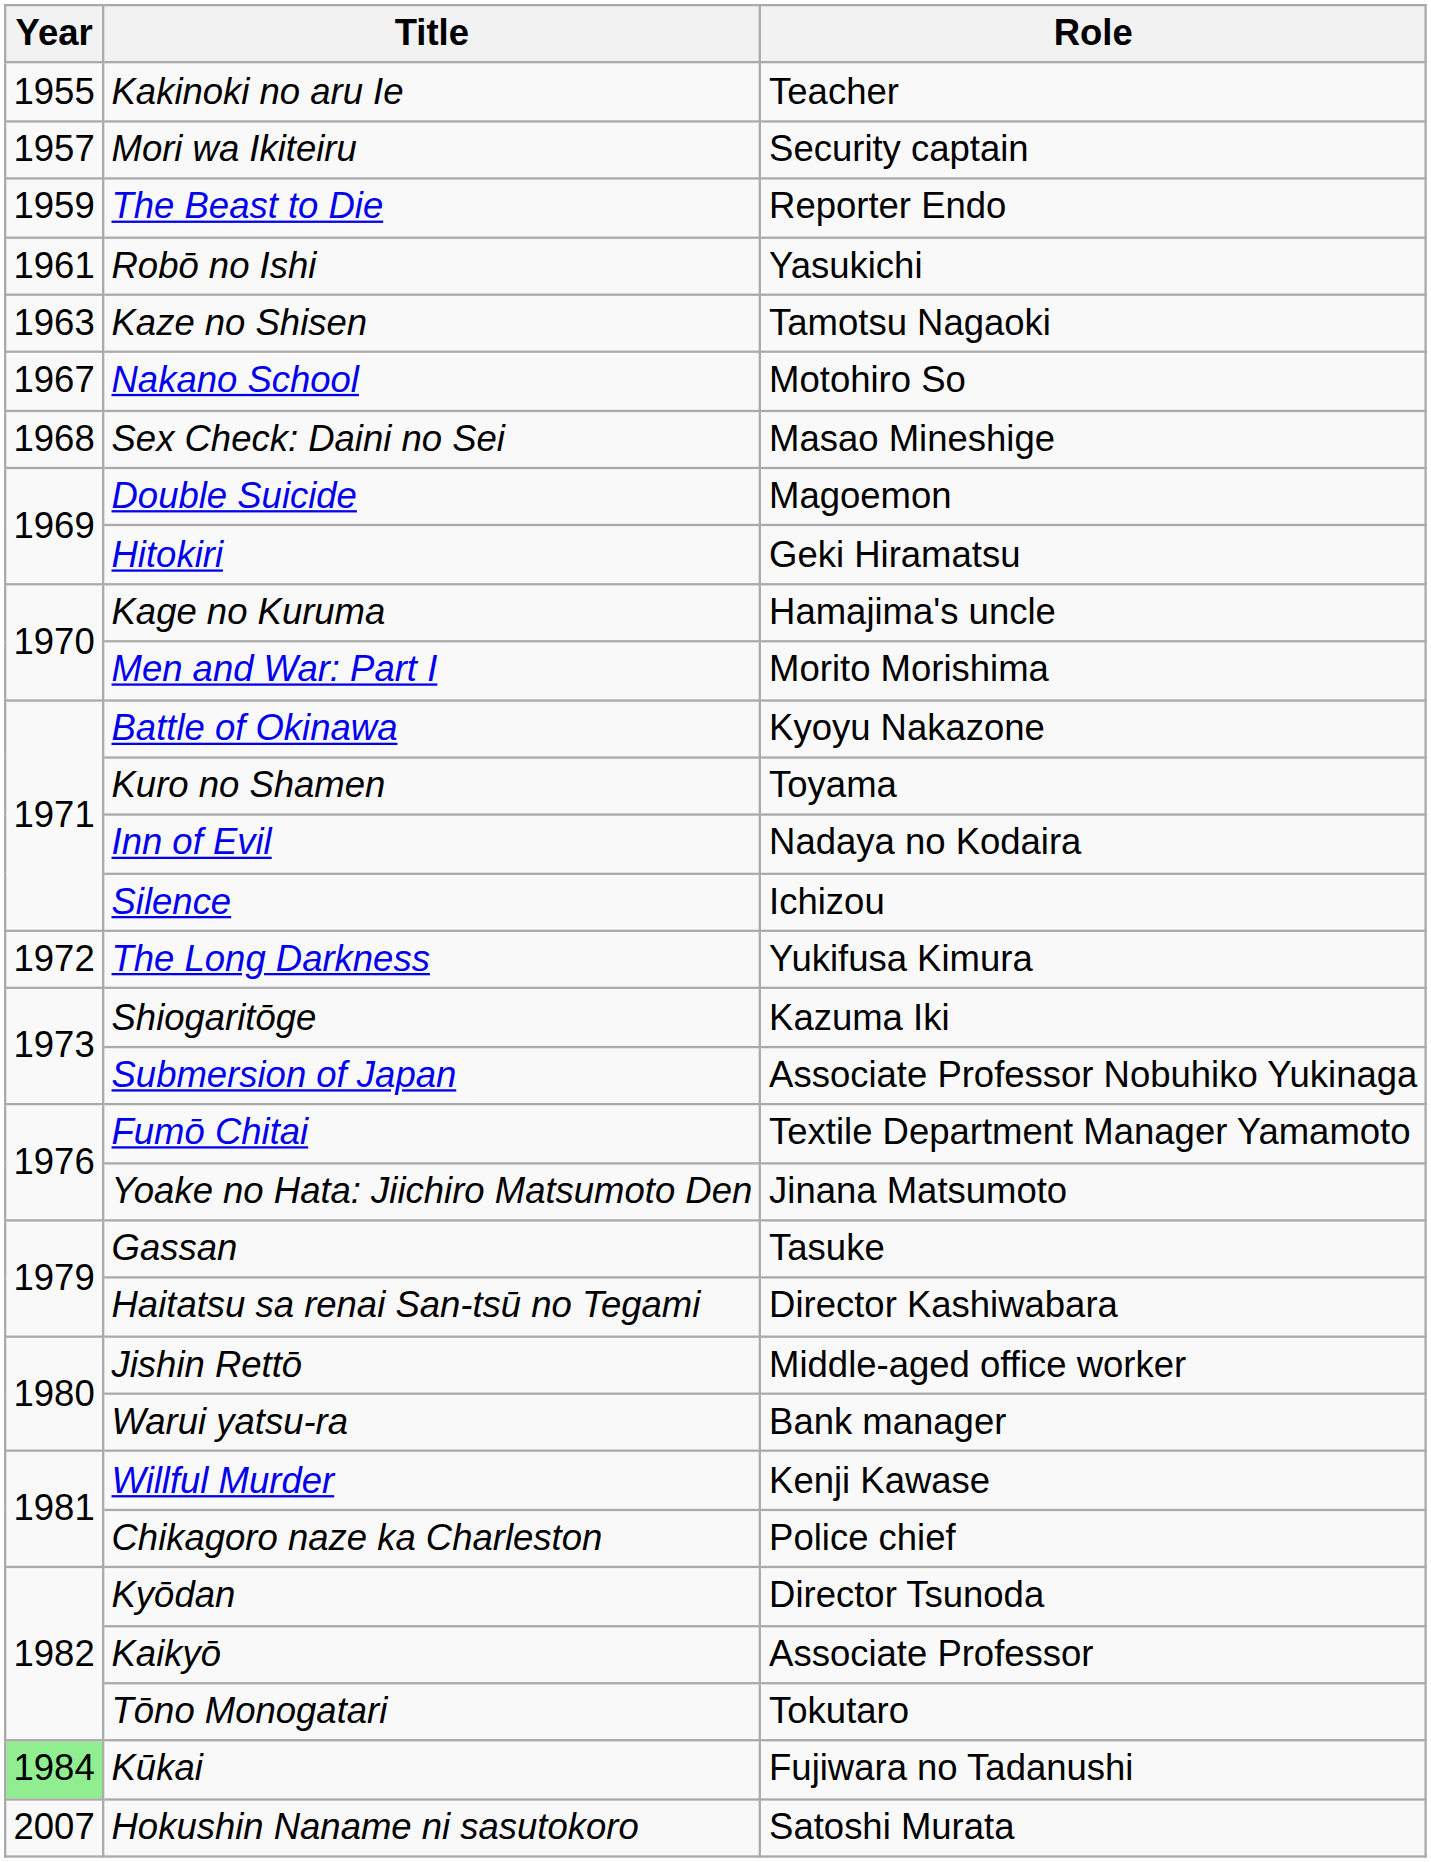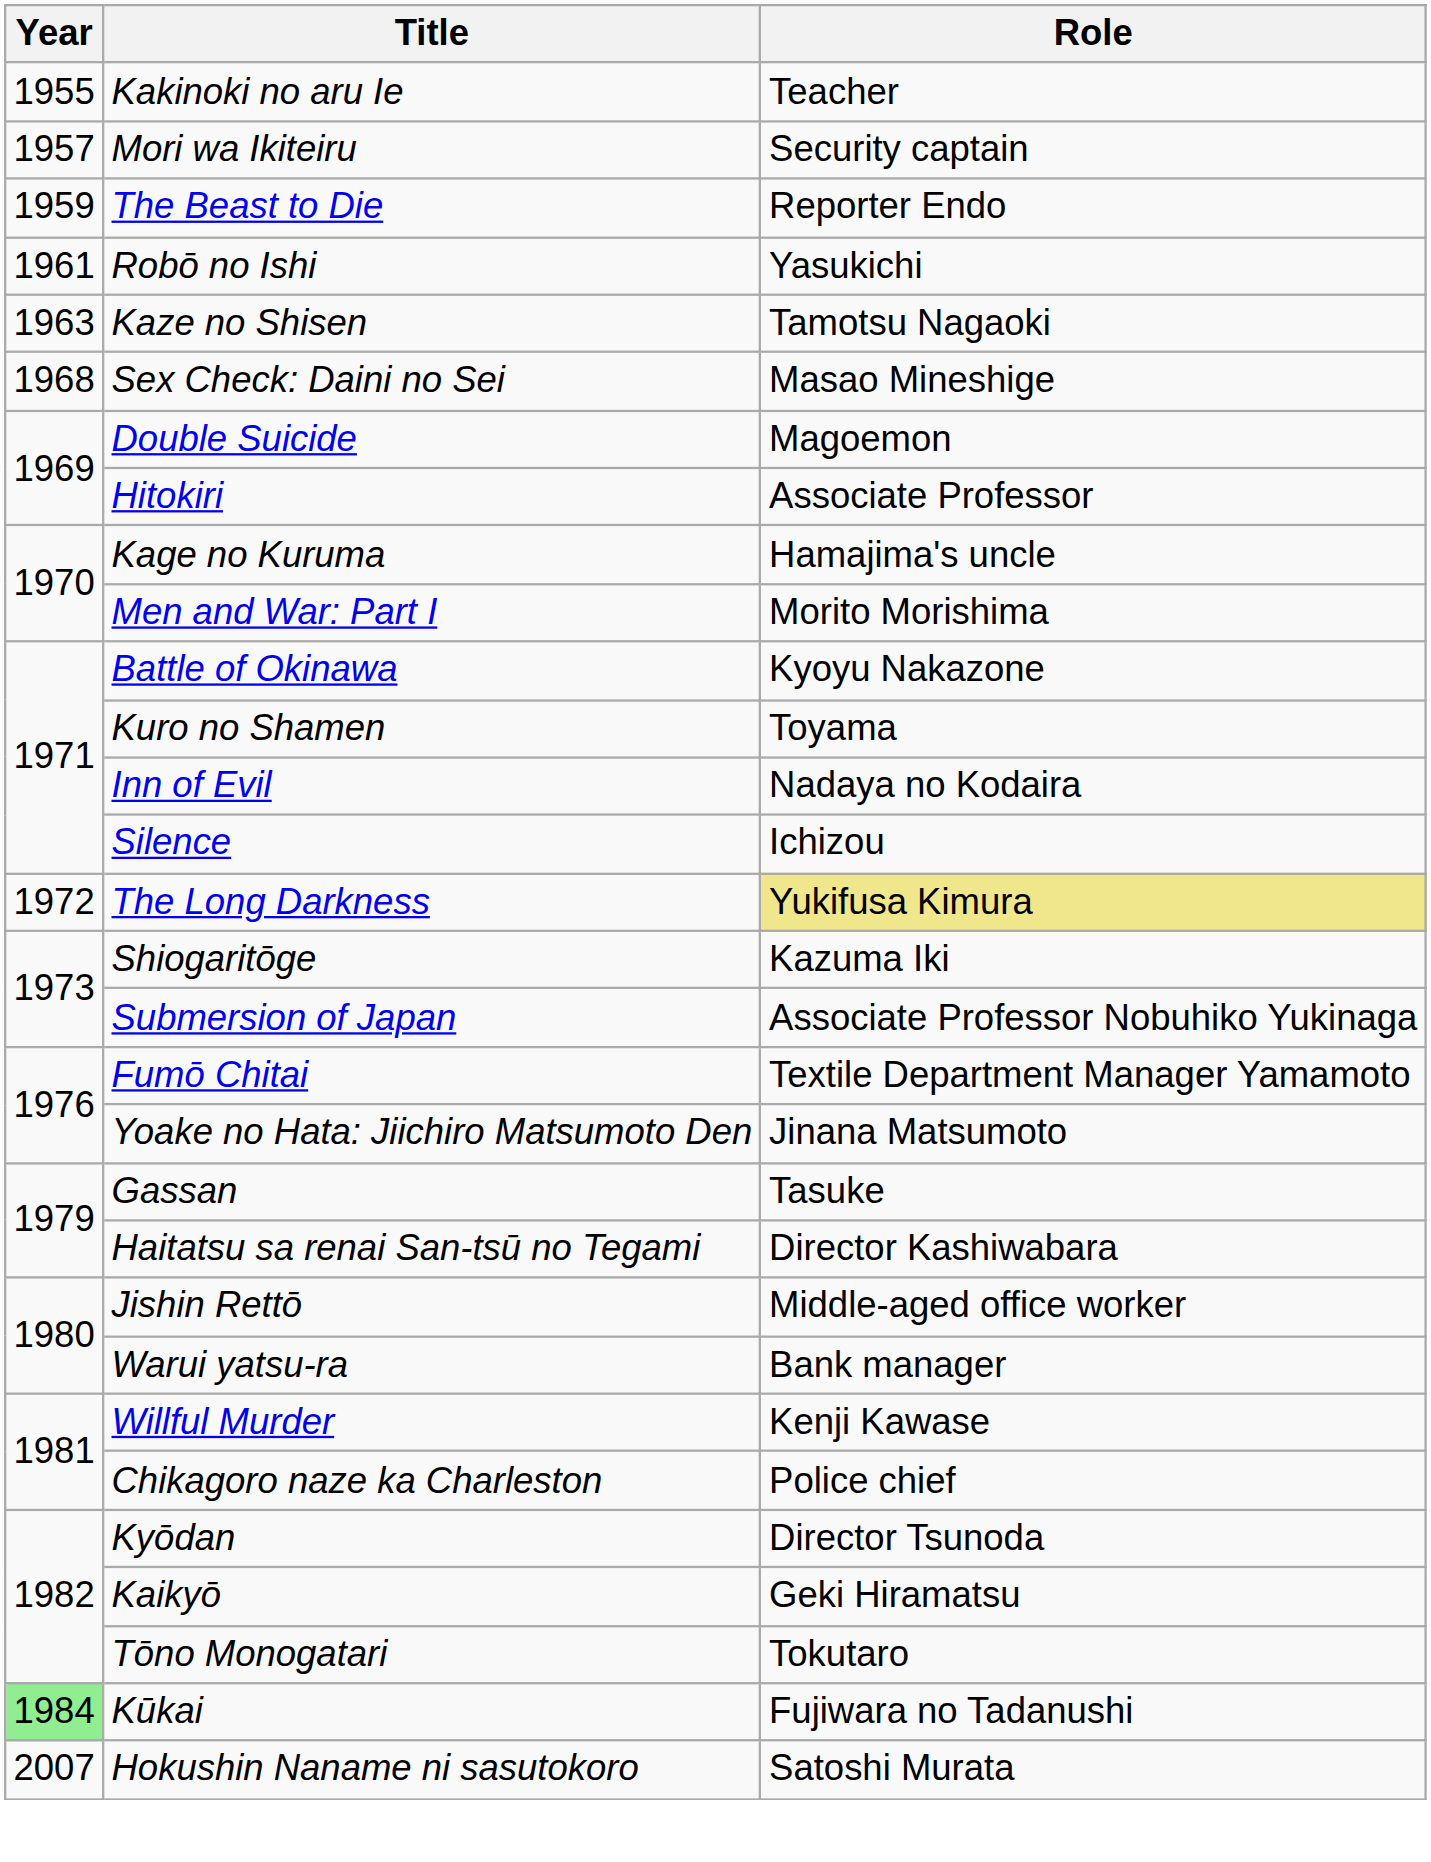- row: 1967 | Nakano School | Motohiro So
Hitokiri | Role: Geki Hiramatsu -> Associate Professor
The Long Darkness | Role: no background -> khaki background
Kaikyō | Role: Associate Professor -> Geki Hiramatsu
